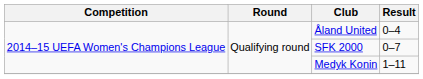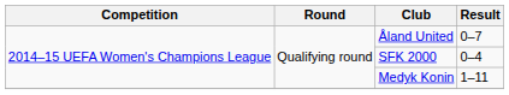Åland United | Result: 0–4 -> 0–7
SFK 2000 | Result: 0–7 -> 0–4
